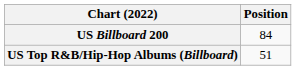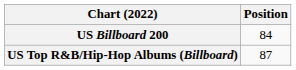US Top R&B/Hip-Hop Albums (Billboard) | Position: 51 -> 87
